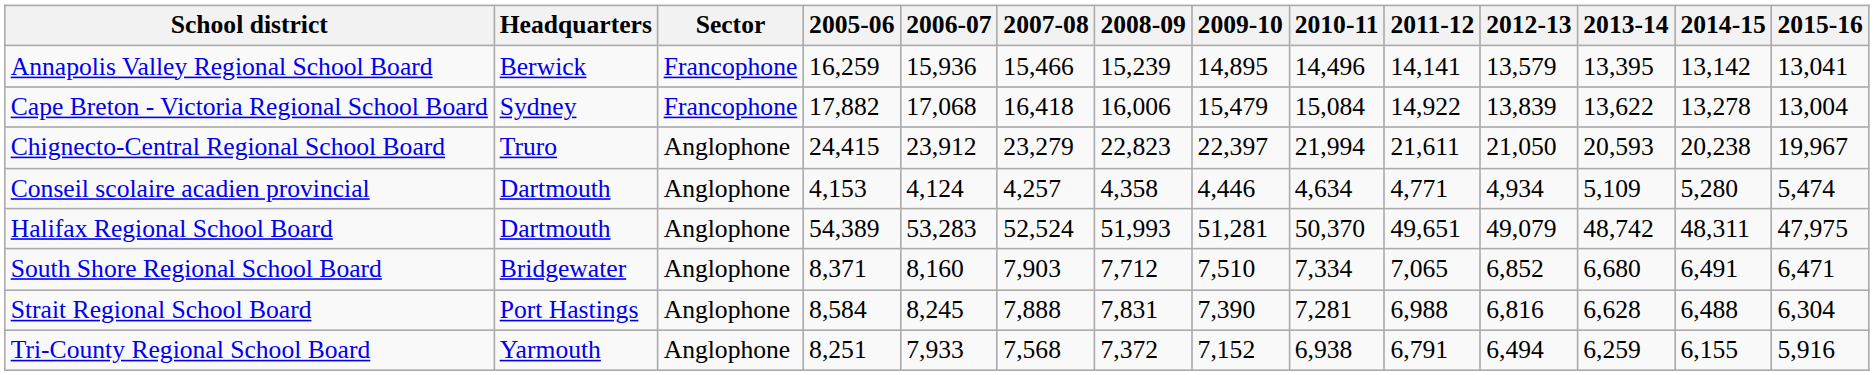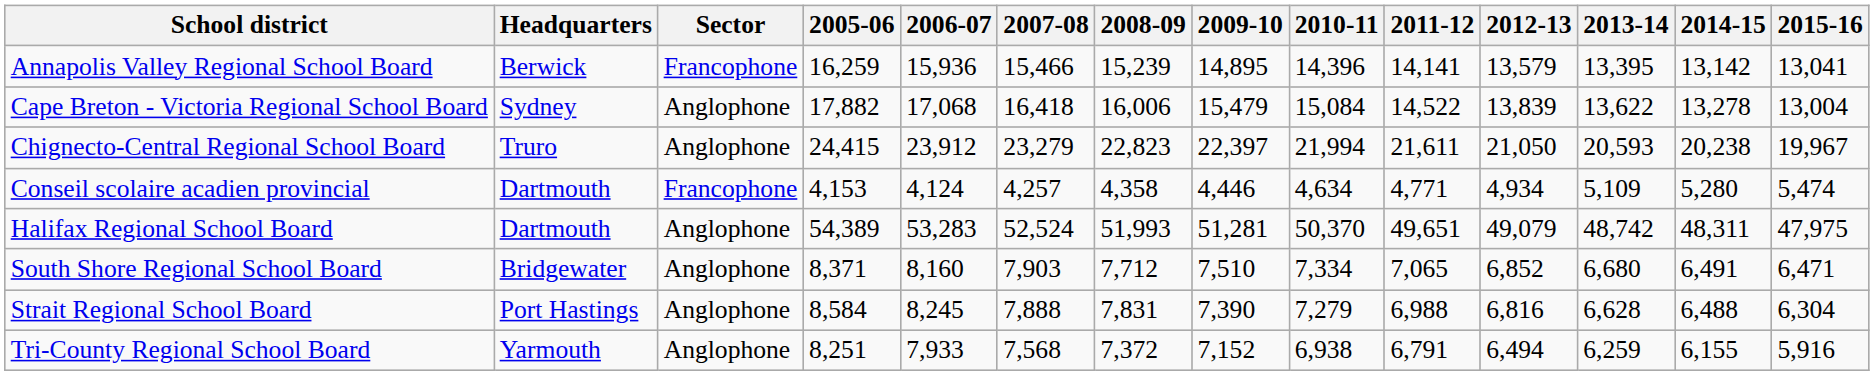Annapolis Valley Regional School Board | 2010-11: 14,496 -> 14,396
Cape Breton - Victoria Regional School Board | Sector: Francophone -> Anglophone
Cape Breton - Victoria Regional School Board | 2011-12: 14,922 -> 14,522
Conseil scolaire acadien provincial | Sector: Anglophone -> Francophone
Strait Regional School Board | 2010-11: 7,281 -> 7,279
